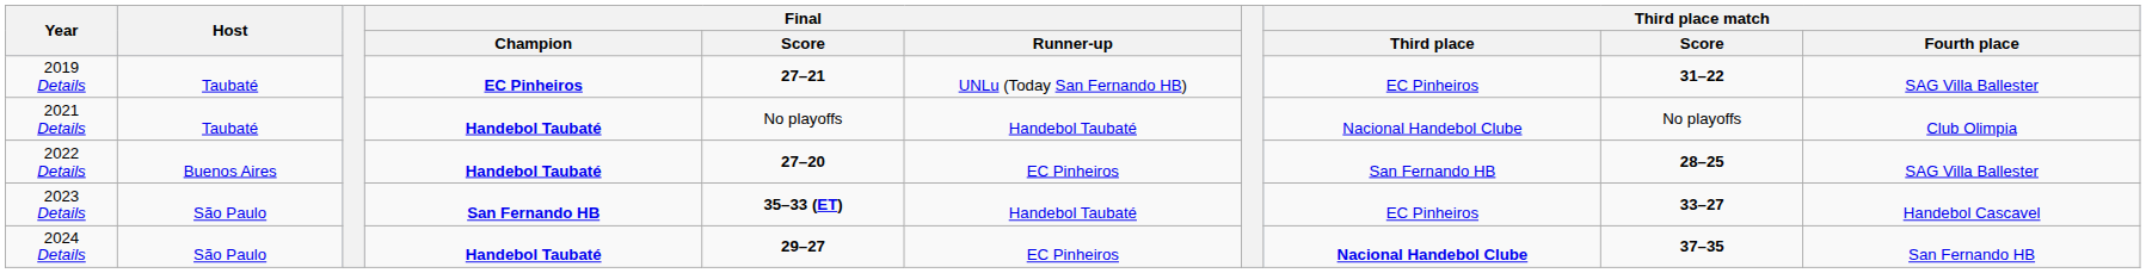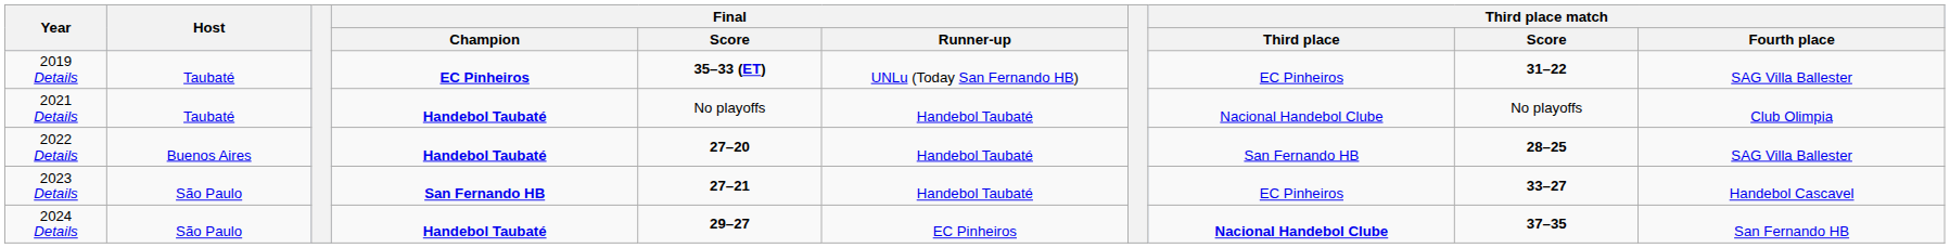2019 Details | Final / Score: 27–21 -> 35–33 (ET)
2022 Details | Final / Runner-up: EC Pinheiros -> Handebol Taubaté
2023 Details | Final / Score: 35–33 (ET) -> 27–21
